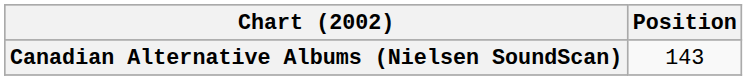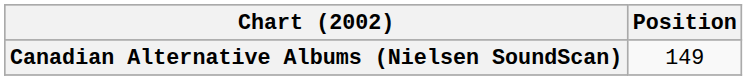Canadian Alternative Albums (Nielsen SoundScan) | Position: 143 -> 149
